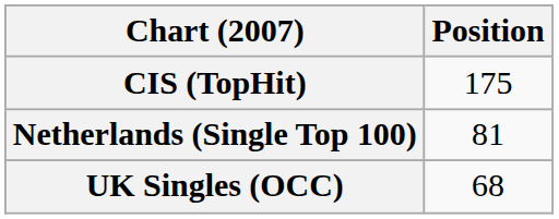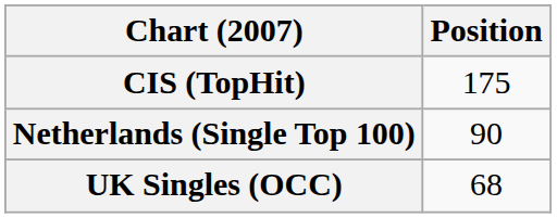Netherlands (Single Top 100) | Position: 81 -> 90
